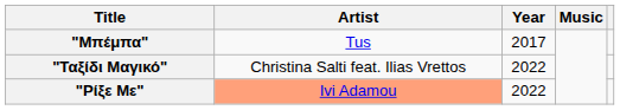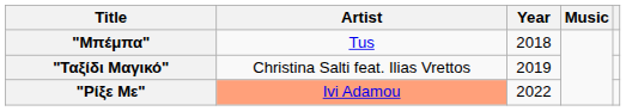"Μπέμπα" | Year: 2017 -> 2018
"Ταξίδι Μαγικό" | Year: 2022 -> 2019
